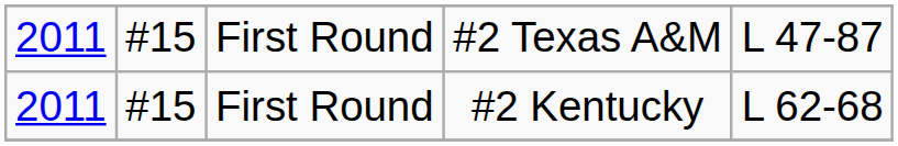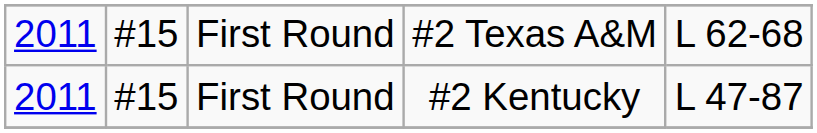#2 Texas A&M | column 5: L 47-87 -> L 62-68
#2 Kentucky | column 5: L 62-68 -> L 47-87
